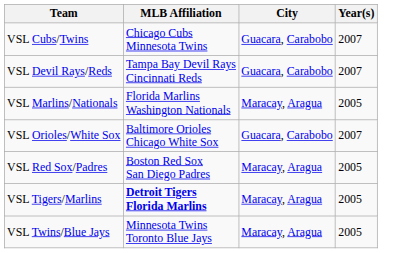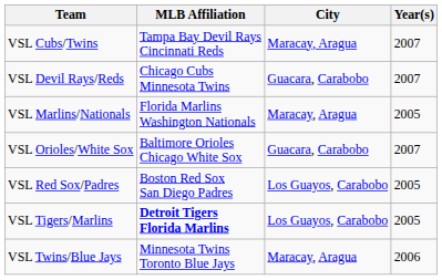VSL Cubs/Twins | MLB Affiliation: Chicago Cubs Minnesota Twins -> Tampa Bay Devil Rays Cincinnati Reds
VSL Cubs/Twins | City: Guacara, Carabobo -> Maracay, Aragua
VSL Devil Rays/Reds | MLB Affiliation: Tampa Bay Devil Rays Cincinnati Reds -> Chicago Cubs Minnesota Twins
VSL Red Sox/Padres | City: Maracay, Aragua -> Los Guayos, Carabobo
VSL Tigers/Marlins | City: Maracay, Aragua -> Los Guayos, Carabobo
VSL Twins/Blue Jays | Year(s): 2005 -> 2006
